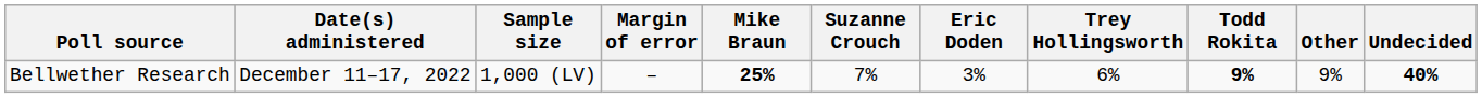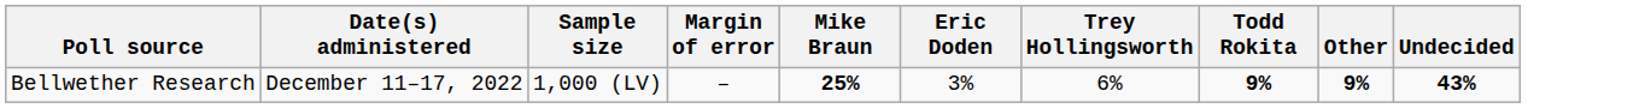- column: Suzanne Crouch | 7%
Bellwether Research | Other: normal -> bold
Bellwether Research | Undecided: 40% -> 43%
